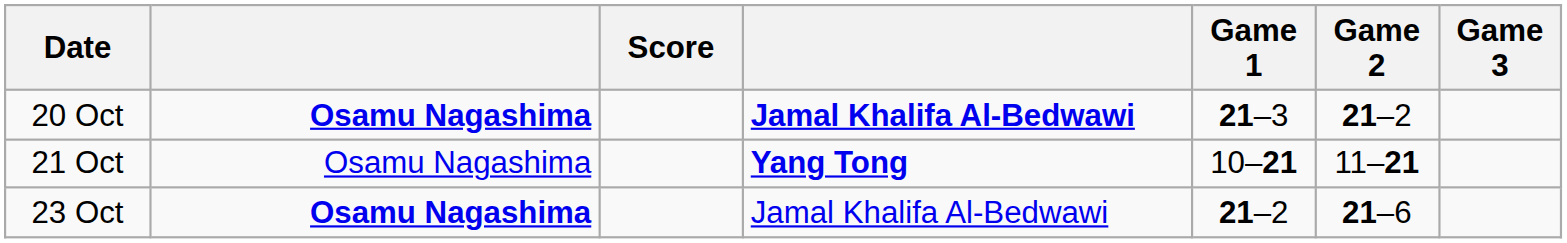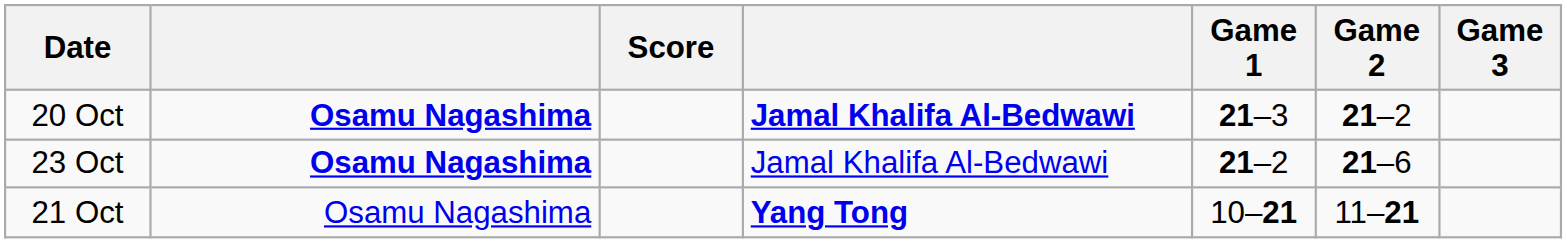rows swapped: 21 Oct <-> 23 Oct
